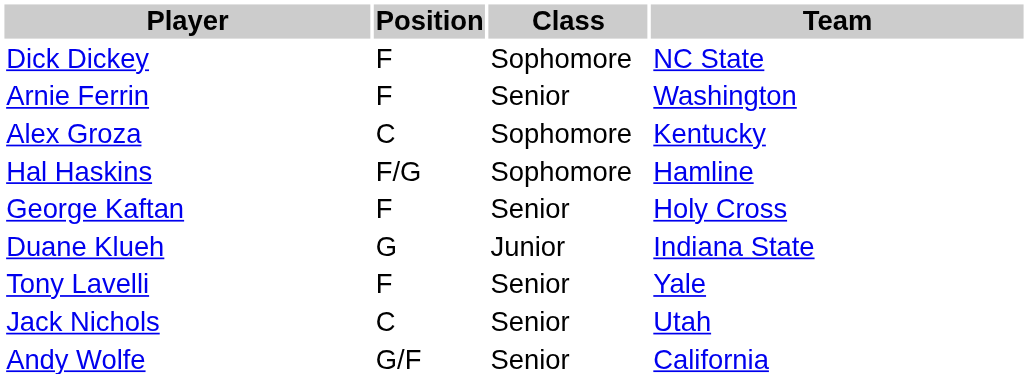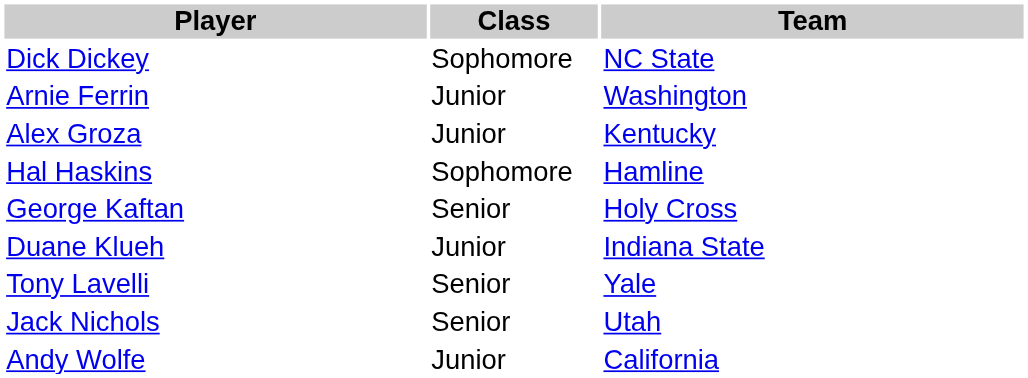- column: Position | F | F | C | F/G | F | G | F | C | G/F
Arnie Ferrin | Class: Senior -> Junior
Alex Groza | Class: Sophomore -> Junior
Andy Wolfe | Class: Senior -> Junior
